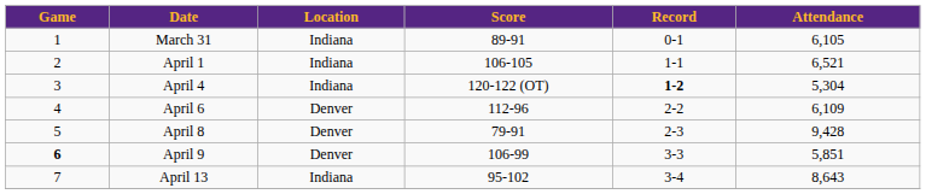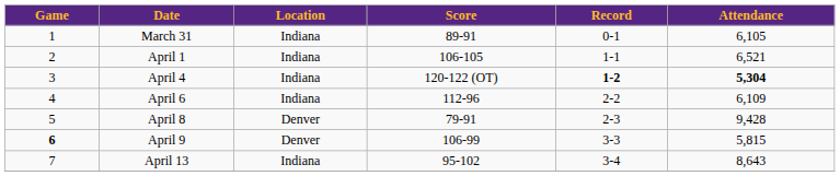April 4 | Attendance: normal -> bold
April 6 | Location: Denver -> Indiana
April 9 | Attendance: 5,851 -> 5,815
